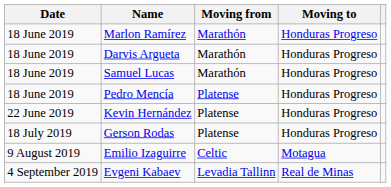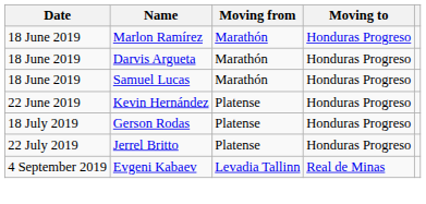- row: 18 June 2019 | Pedro Mencía | Platense | Honduras Progreso
+ row: 22 July 2019 | Jerrel Britto | Platense | Honduras Progreso
- row: 9 August 2019 | Emilio Izaguirre | Celtic | Motagua
